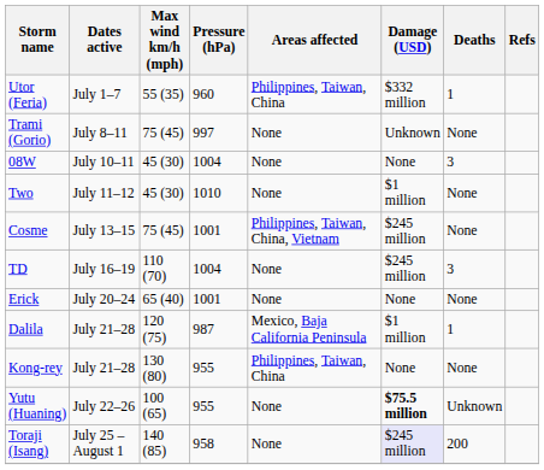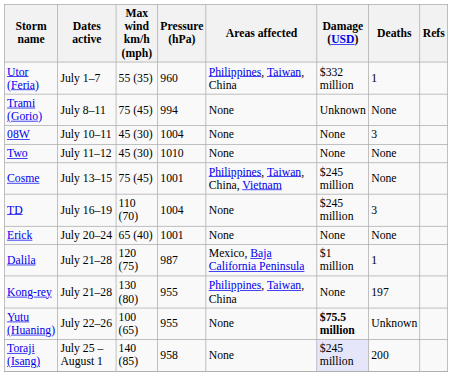Trami (Gorio) | Pressure (hPa): 997 -> 994
Two | Damage (USD): $1 million -> None
Kong-rey | Deaths: None -> 197
